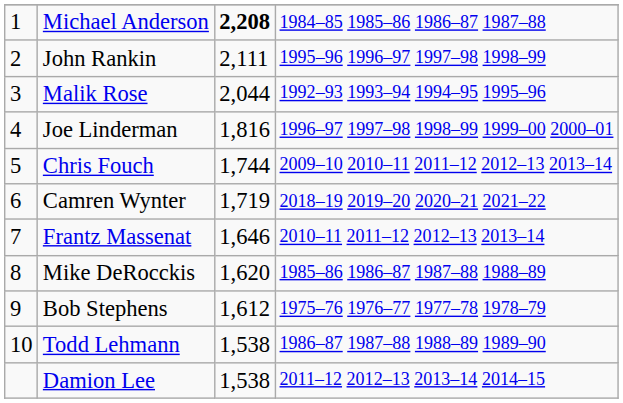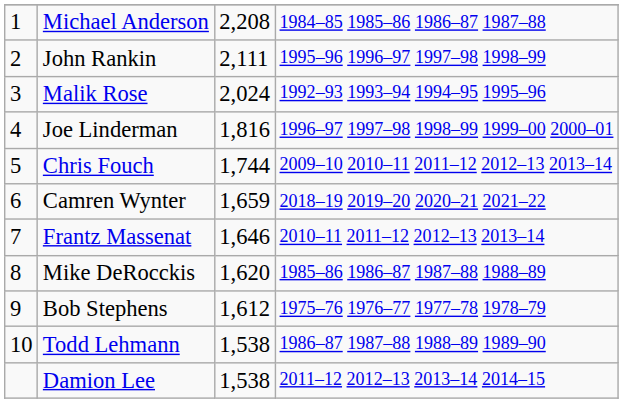Michael Anderson | column 3: bold -> normal
Malik Rose | column 3: 2,044 -> 2,024
Camren Wynter | column 3: 1,719 -> 1,659
